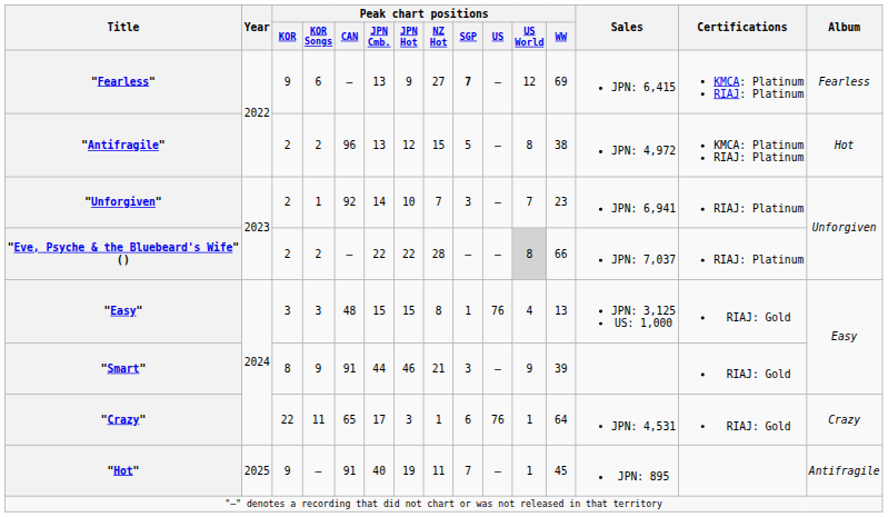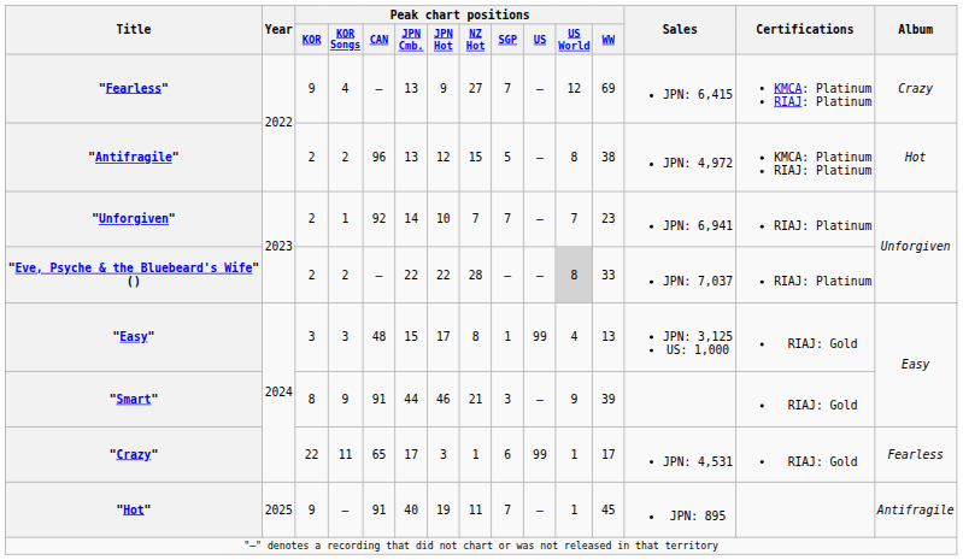"Fearless" | Peak chart positions / KOR Songs: 6 -> 4
"Fearless" | Peak chart positions / SGP: bold -> normal
"Fearless" | Album: Fearless -> Crazy
"Unforgiven" | Peak chart positions / SGP: 3 -> 7
"Eve, Psyche & the Bluebeard's Wife" () | Peak chart positions / WW: 66 -> 33
"Easy" | Peak chart positions / JPN Hot: 15 -> 17
"Easy" | Peak chart positions / US: 76 -> 99
"Crazy" | Peak chart positions / US: 76 -> 99
"Crazy" | Peak chart positions / WW: 64 -> 17
"Crazy" | Album: Crazy -> Fearless
